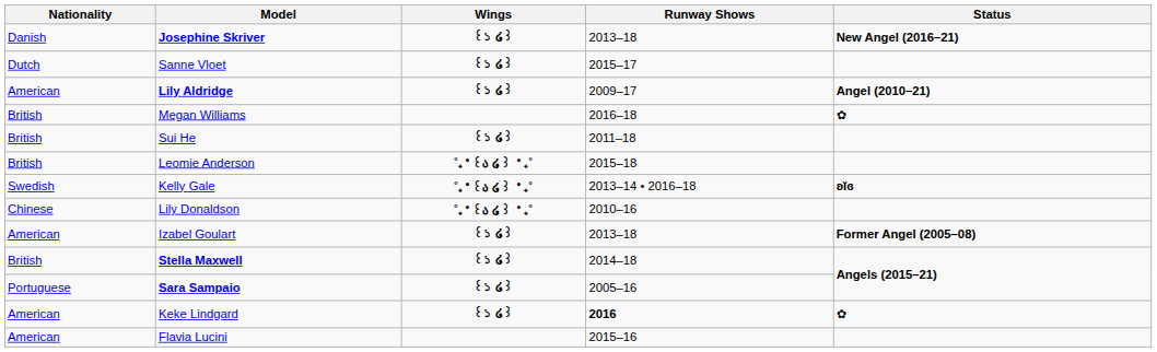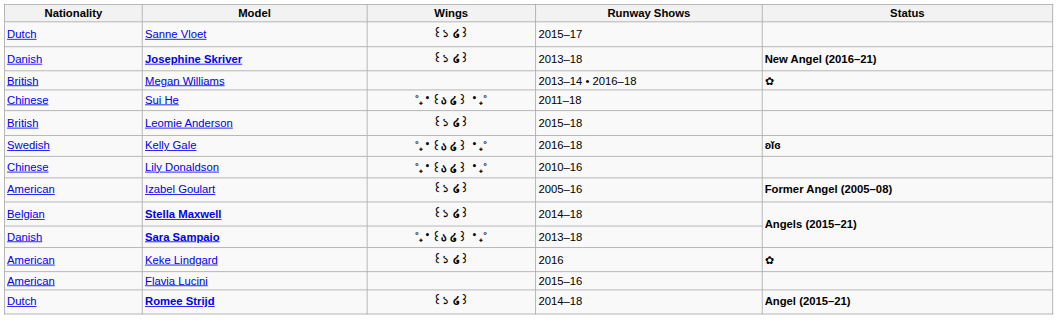rows swapped: Josephine Skriver <-> Sanne Vloet
- row: American | Lily Aldridge | ꒰১ ໒꒱ | 2009–17 | Angel (2010–21)
Megan Williams | Runway Shows: 2016–18 -> 2013–14 • 2016–18
Sui He | Nationality: British -> Chinese
Sui He | Wings: ꒰১ ໒꒱ -> ˚₊‧꒰ა ໒꒱ ‧₊˚
Leomie Anderson | Wings: ˚₊‧꒰ა ໒꒱ ‧₊˚ -> ꒰১ ໒꒱
Kelly Gale | Runway Shows: 2013–14 • 2016–18 -> 2016–18
Izabel Goulart | Runway Shows: 2013–18 -> 2005–16
Stella Maxwell | Nationality: British -> Belgian
Sara Sampaio | Nationality: Portuguese -> Danish
Sara Sampaio | Wings: ꒰১ ໒꒱ -> ˚₊‧꒰ა ໒꒱ ‧₊˚
Sara Sampaio | Runway Shows: 2005–16 -> 2013–18
Keke Lindgard | Runway Shows: bold -> normal
+ row: Dutch | Romee Strijd | ꒰১ ໒꒱ | 2014–18 | Angel (2015–21)
